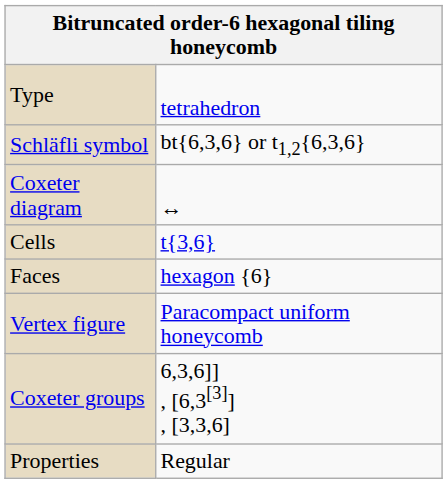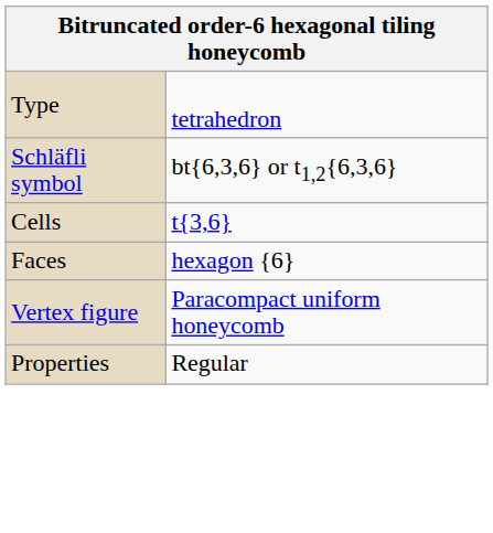- row: Coxeter diagram | ↔
- row: Coxeter groups | 6,3,6]] , [6,3[3]] , [3,3,6]
